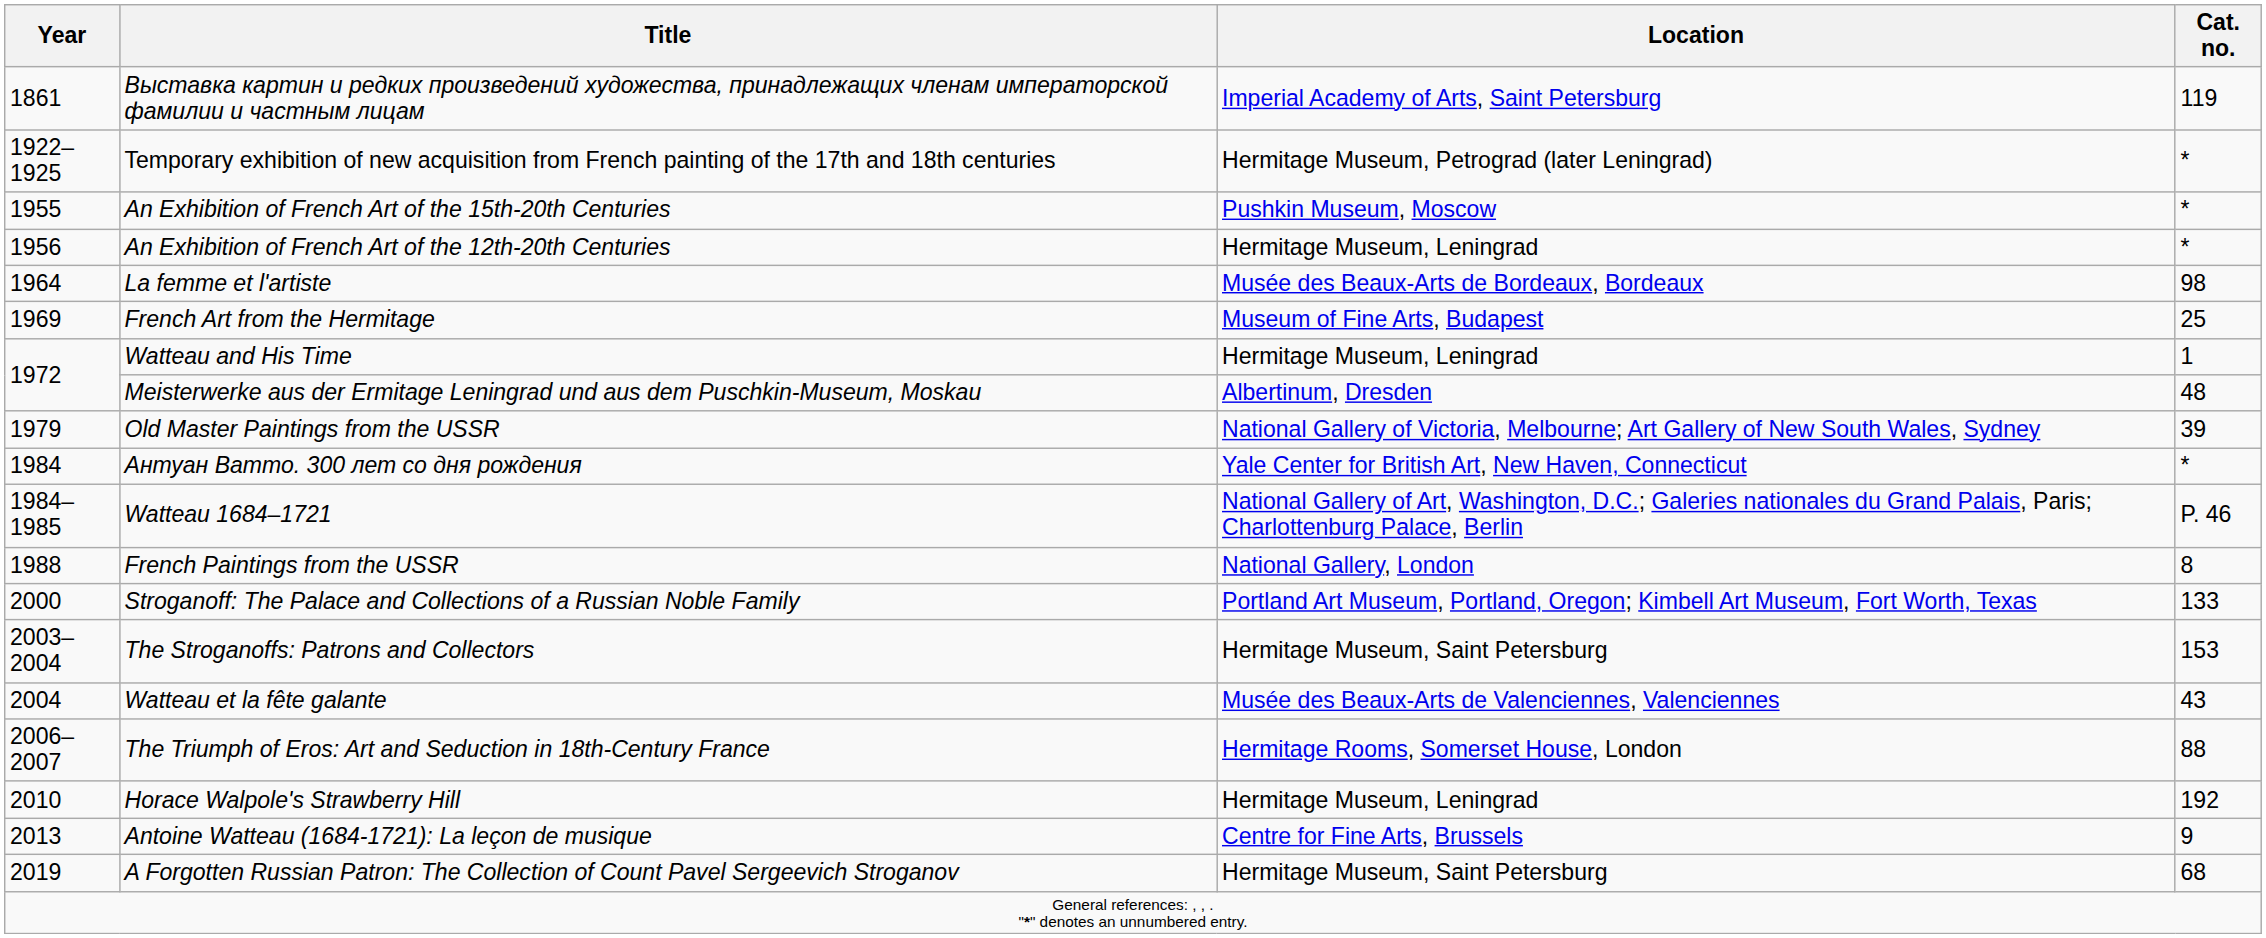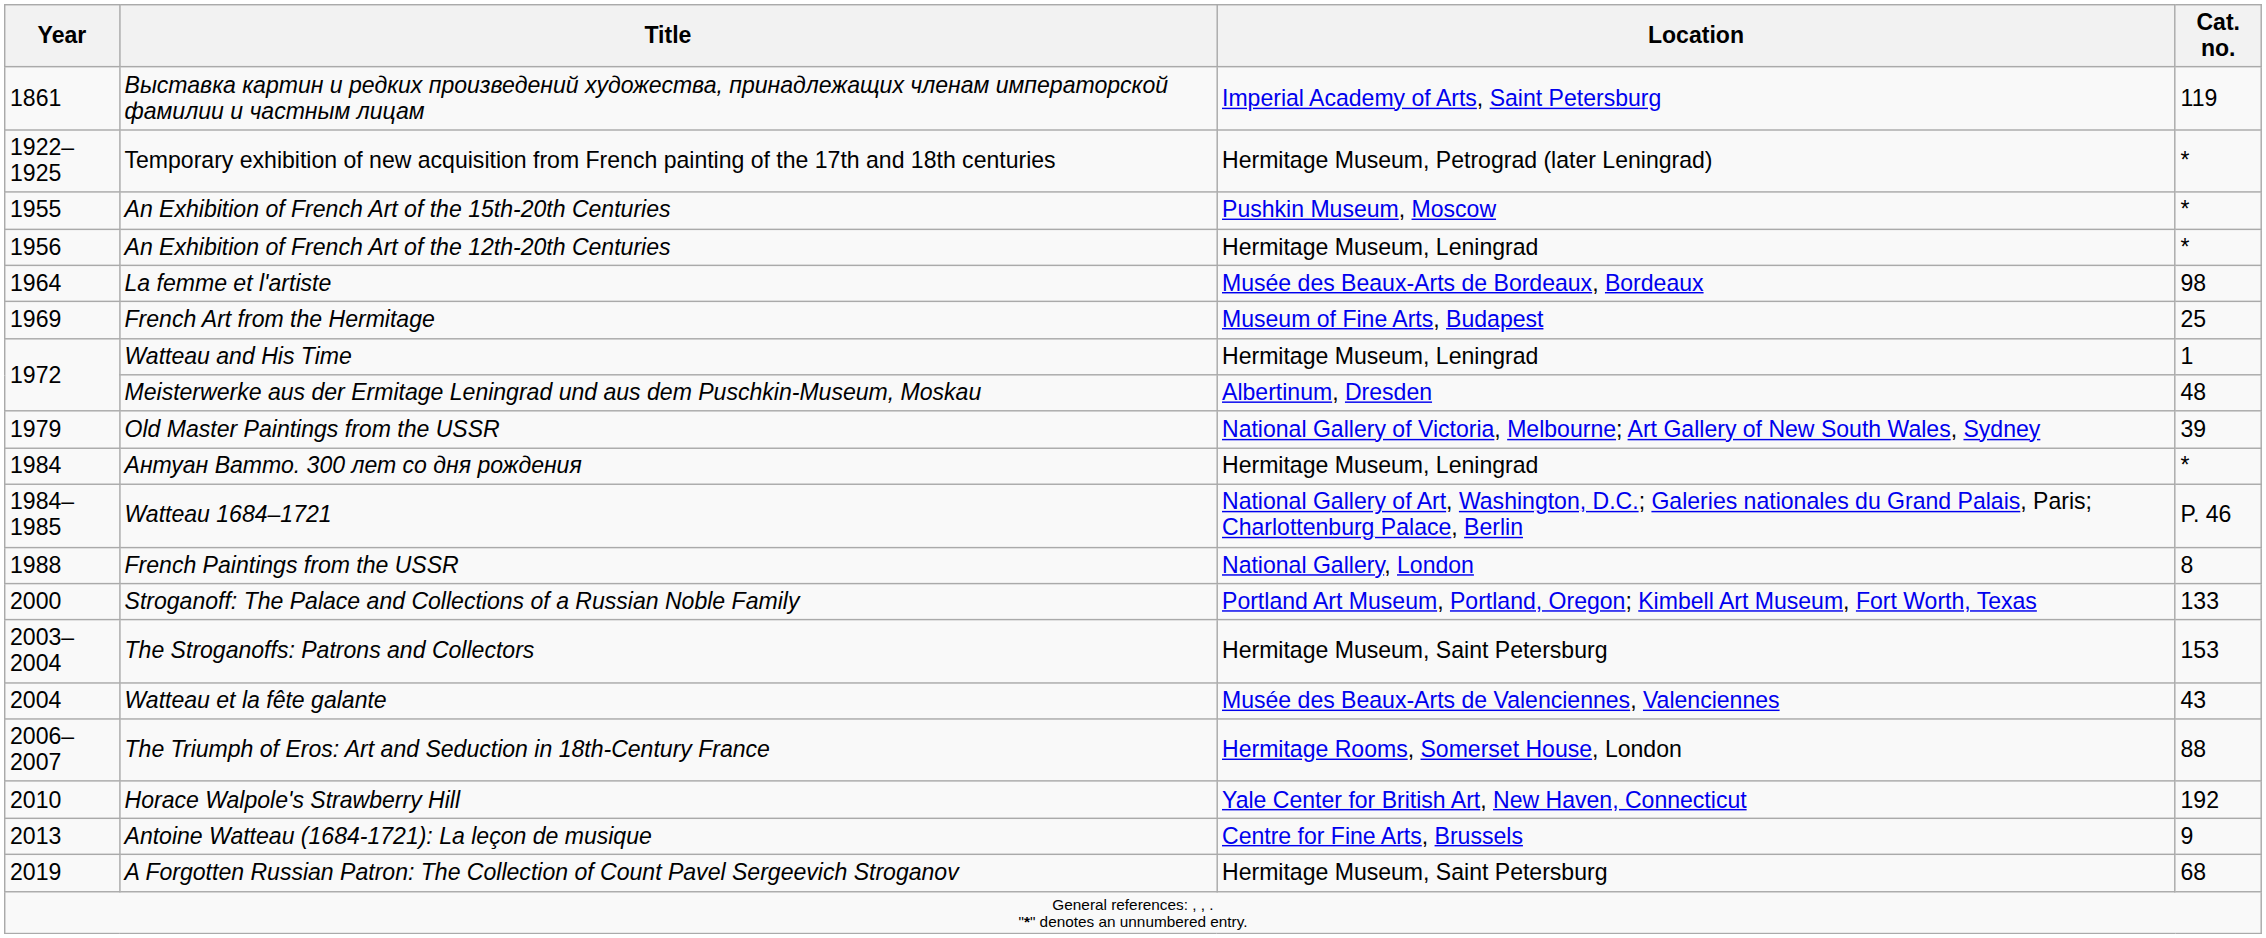Антуан Ватто. 300 лет со дня рождения | Location: Yale Center for British Art, New Haven, Connecticut -> Hermitage Museum, Leningrad
Horace Walpole's Strawberry Hill | Location: Hermitage Museum, Leningrad -> Yale Center for British Art, New Haven, Connecticut
